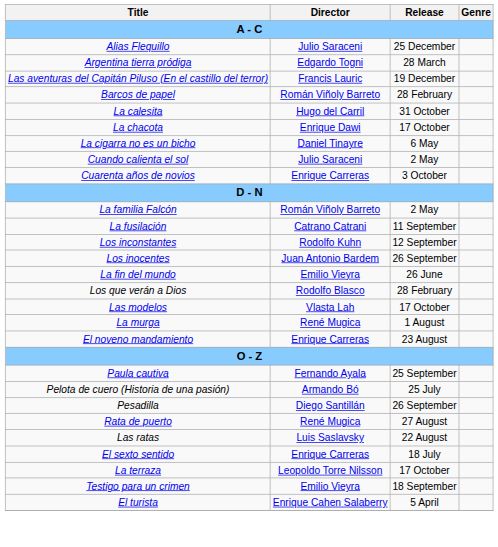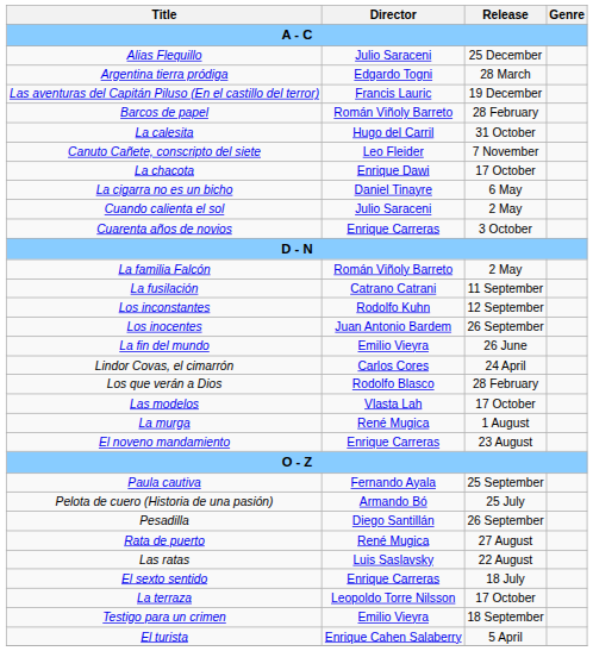+ row: Canuto Cañete, conscripto del siete | Leo Fleider | 7 November
+ row: Lindor Covas, el cimarrón | Carlos Cores | 24 April
